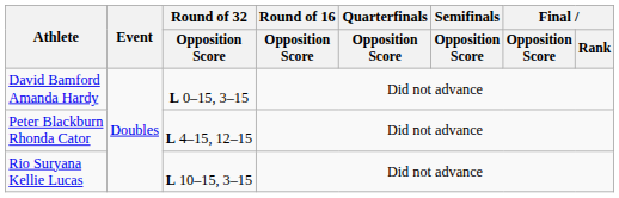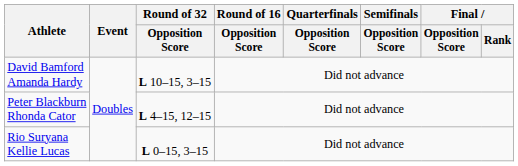David Bamford Amanda Hardy | Round of 32 / Opposition Score: L 0–15, 3–15 -> L 10–15, 3–15
Rio Suryana Kellie Lucas | Round of 32 / Opposition Score: L 10–15, 3–15 -> L 0–15, 3–15
